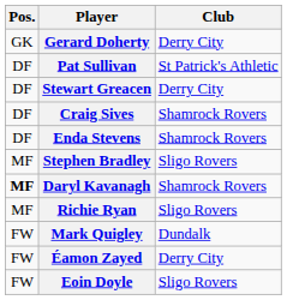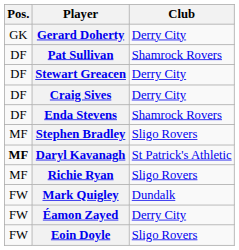Pat Sullivan | Club: St Patrick's Athletic -> Shamrock Rovers
Craig Sives | Club: Shamrock Rovers -> Derry City
Daryl Kavanagh | Club: Shamrock Rovers -> St Patrick's Athletic
